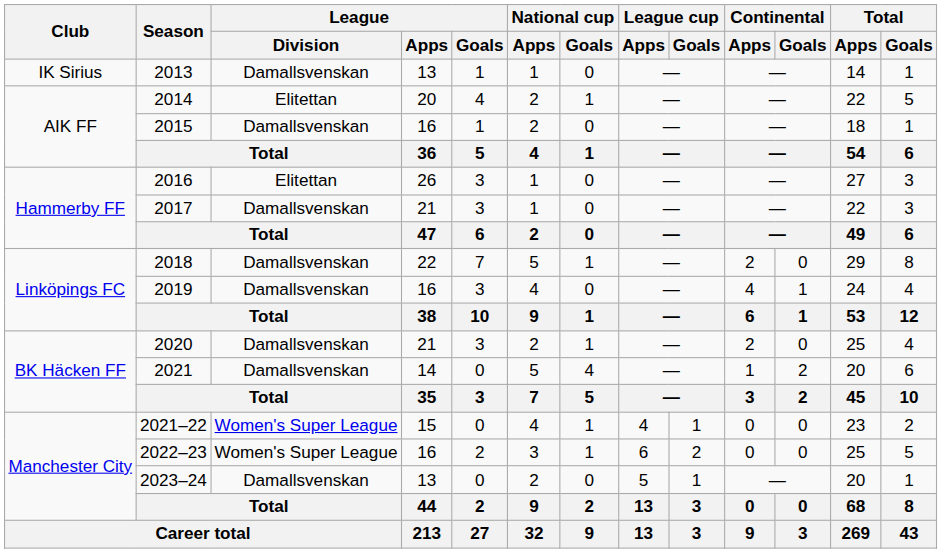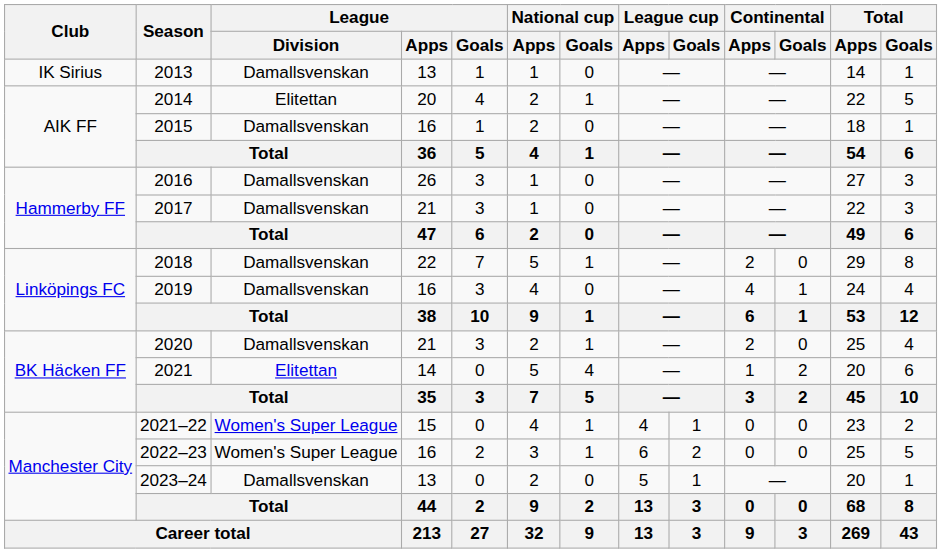2016 | League / Division: Elitettan -> Damallsvenskan
2021 | League / Division: Damallsvenskan -> Elitettan
